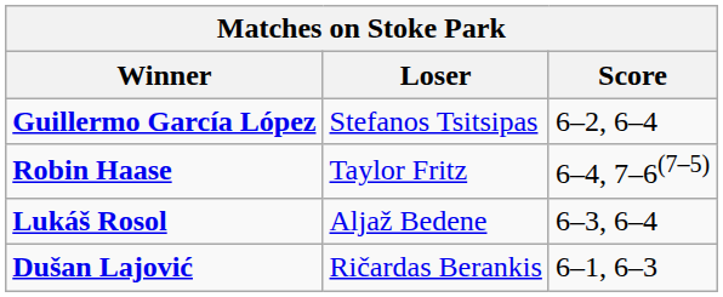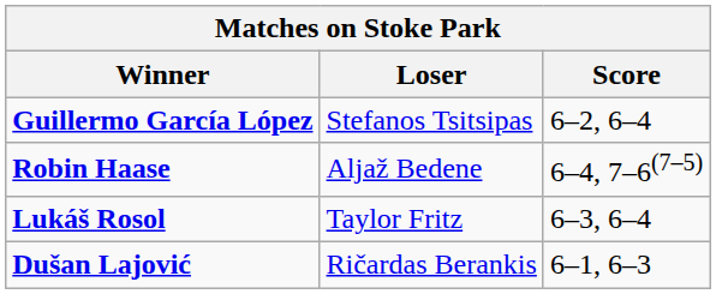Robin Haase | Loser: Taylor Fritz -> Aljaž Bedene
Lukáš Rosol | Loser: Aljaž Bedene -> Taylor Fritz
